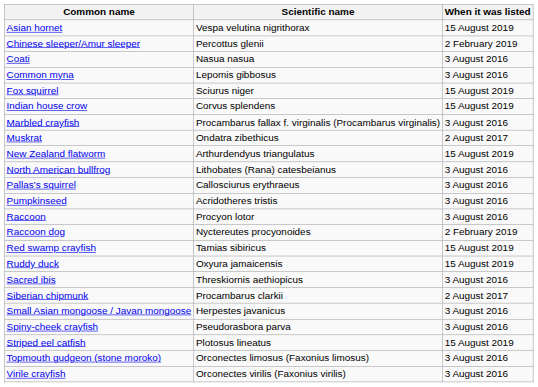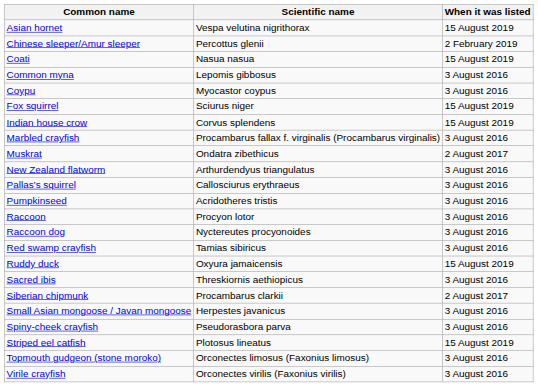Coati | When it was listed: 3 August 2016 -> 15 August 2019
+ row: Coypu | Myocastor coypus | 3 August 2016
New Zealand flatworm | When it was listed: 15 August 2019 -> 3 August 2016
- row: North American bullfrog | Lithobates (Rana) catesbeianus | 3 August 2016
Raccoon dog | When it was listed: 2 February 2019 -> 3 August 2016
Red swamp crayfish | When it was listed: 15 August 2019 -> 3 August 2016
